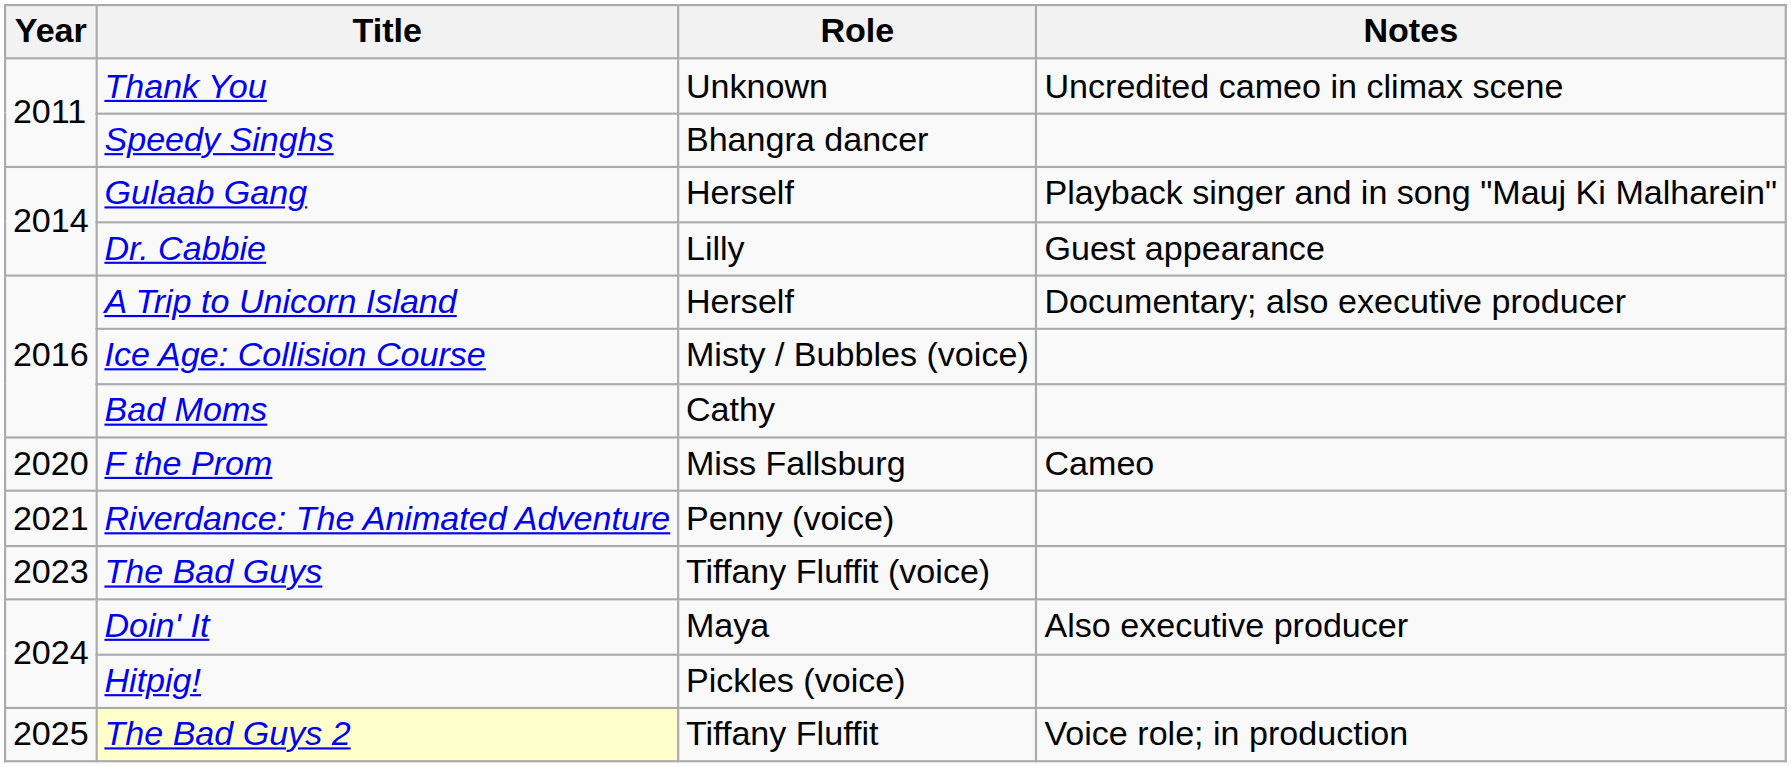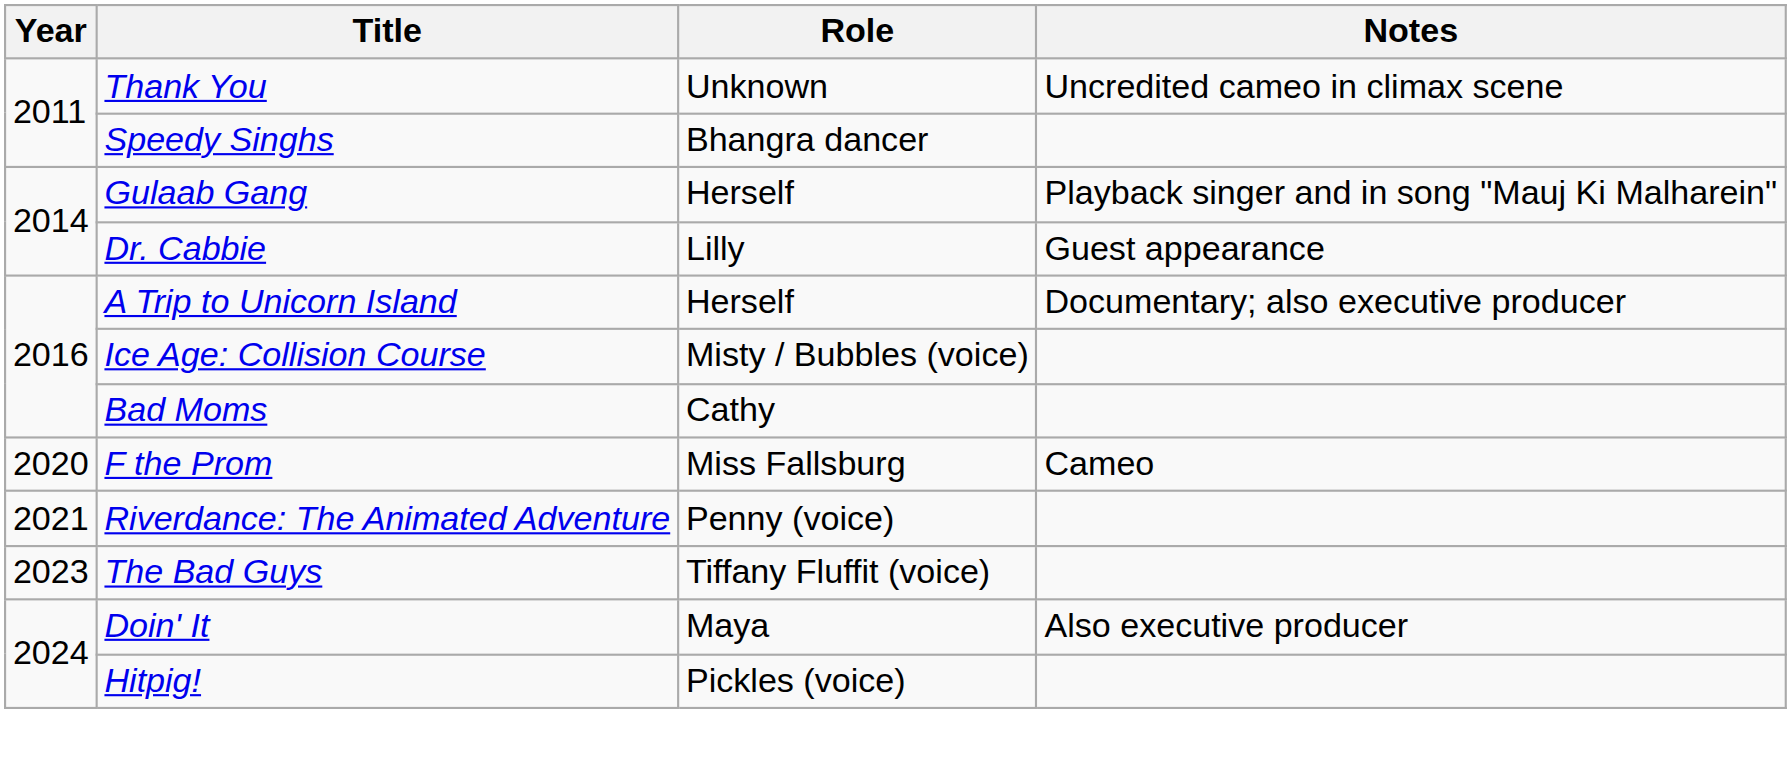- row: 2025 | The Bad Guys 2 | Tiffany Fluffit | Voice role; in production
